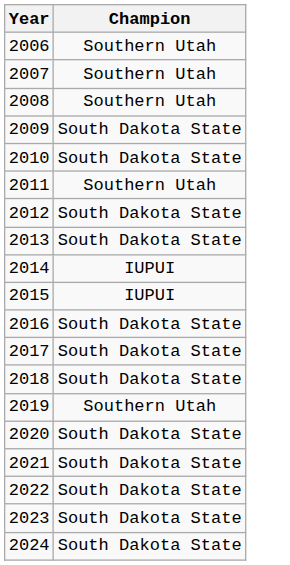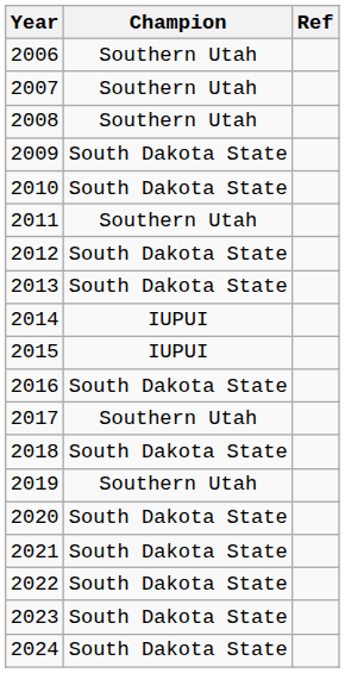+ column: Ref
2017 | Champion: South Dakota State -> Southern Utah
